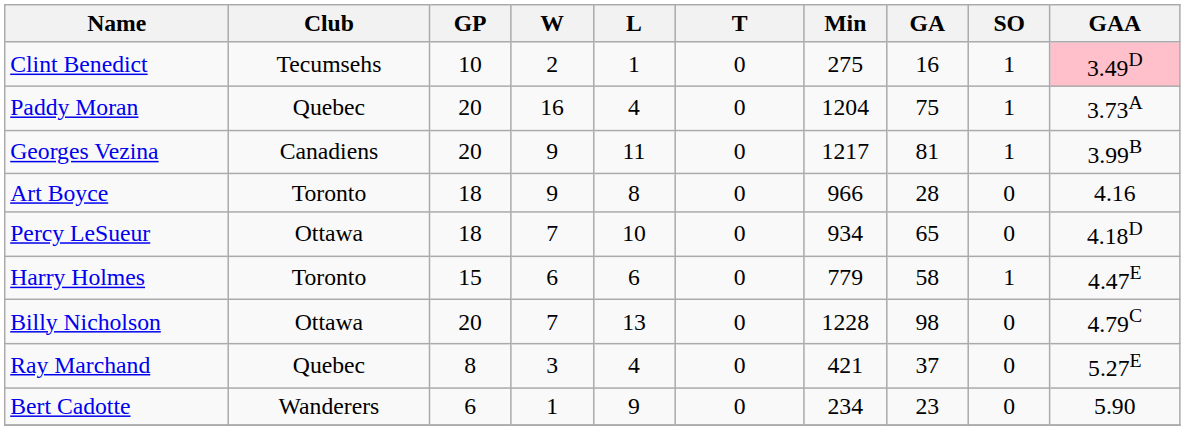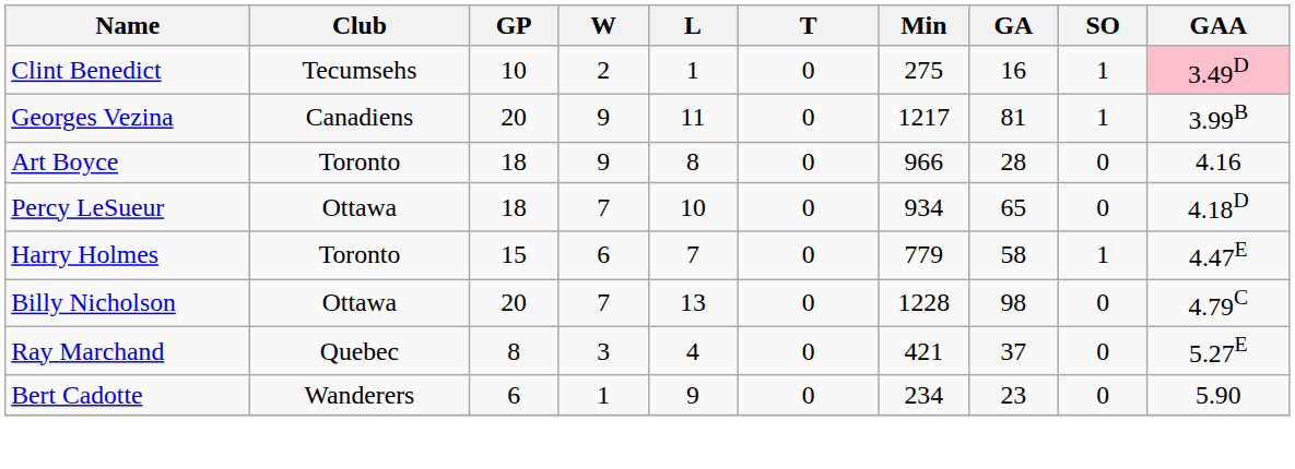- row: Paddy Moran | Quebec | 20 | 16 | 4 | 0 | 1204 | 75 | 1 | 3.73A
Harry Holmes | L: 6 -> 7
